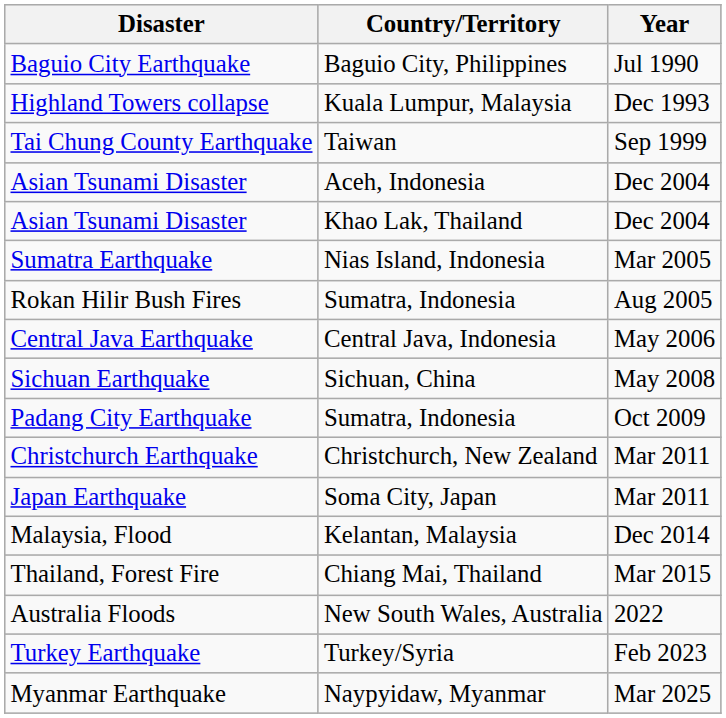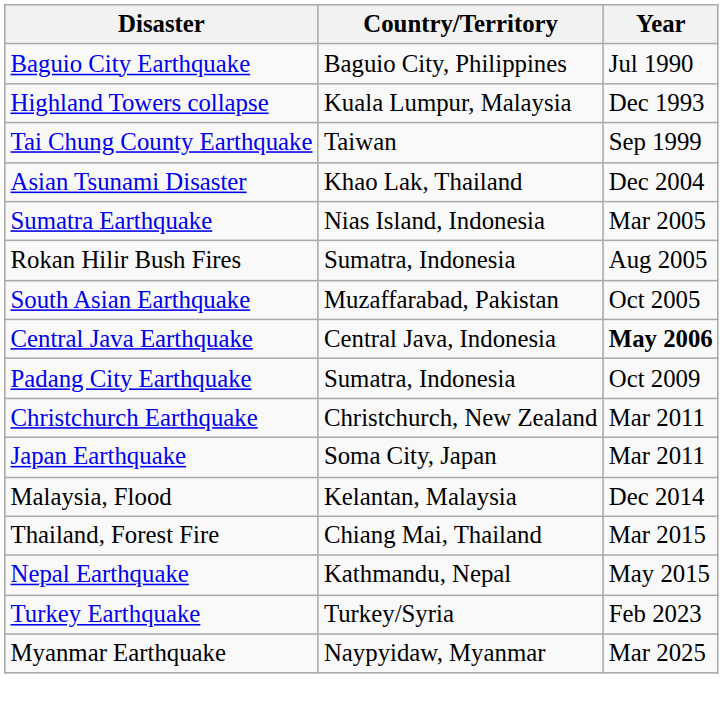- row: Asian Tsunami Disaster | Aceh, Indonesia | Dec 2004
+ row: South Asian Earthquake | Muzaffarabad, Pakistan | Oct 2005
Central Java Earthquake | Year: normal -> bold
- row: Sichuan Earthquake | Sichuan, China | May 2008
+ row: Nepal Earthquake | Kathmandu, Nepal | May 2015
- row: Australia Floods | New South Wales, Australia | 2022
